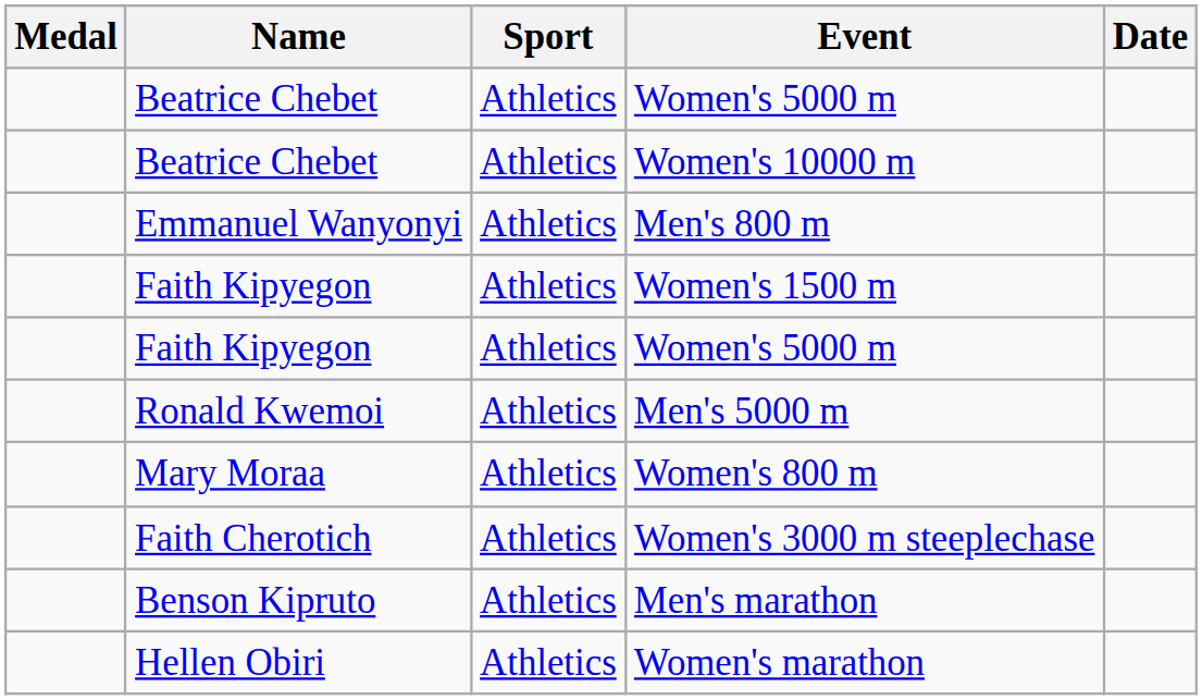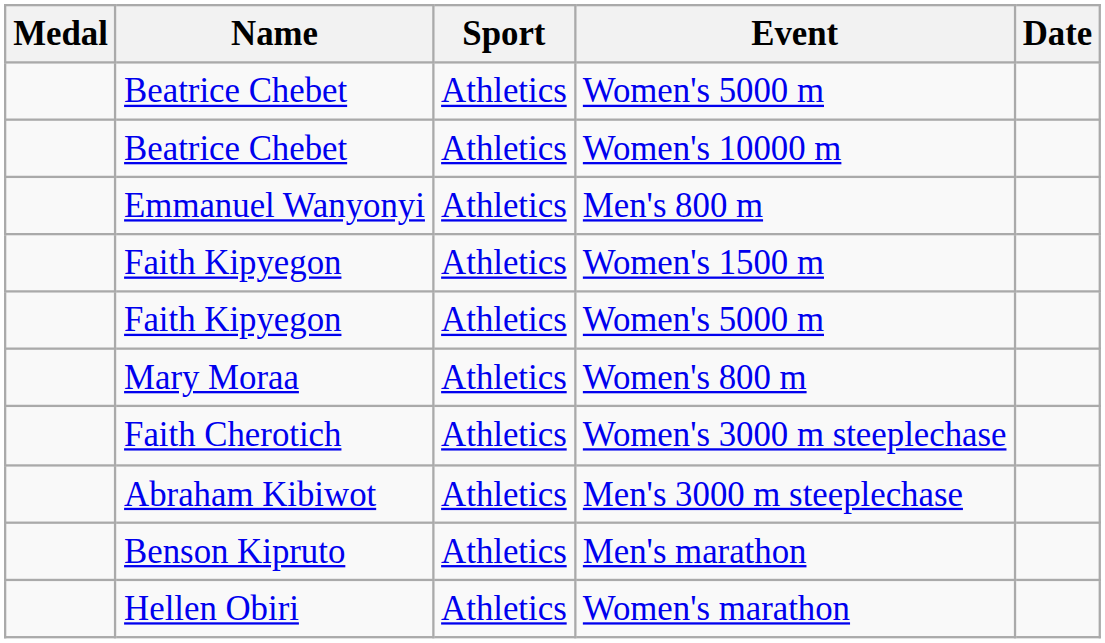- row: Ronald Kwemoi | Athletics | Men's 5000 m
+ row: Abraham Kibiwot | Athletics | Men's 3000 m steeplechase
